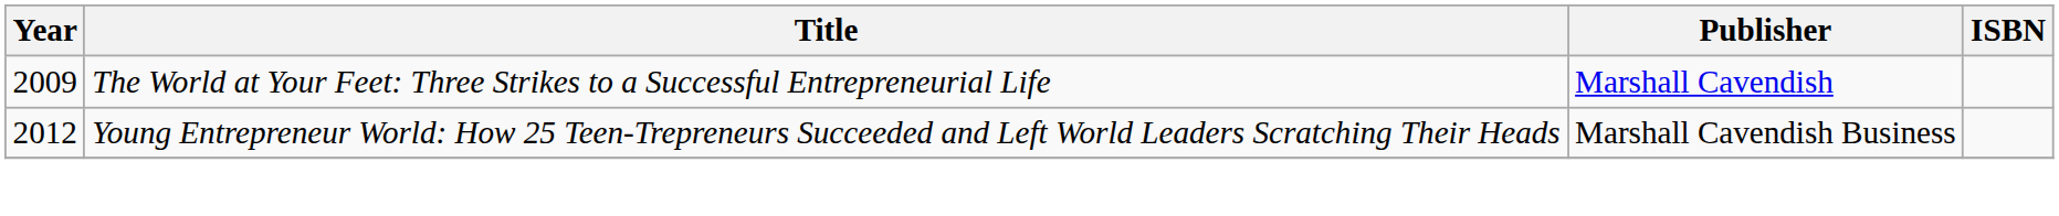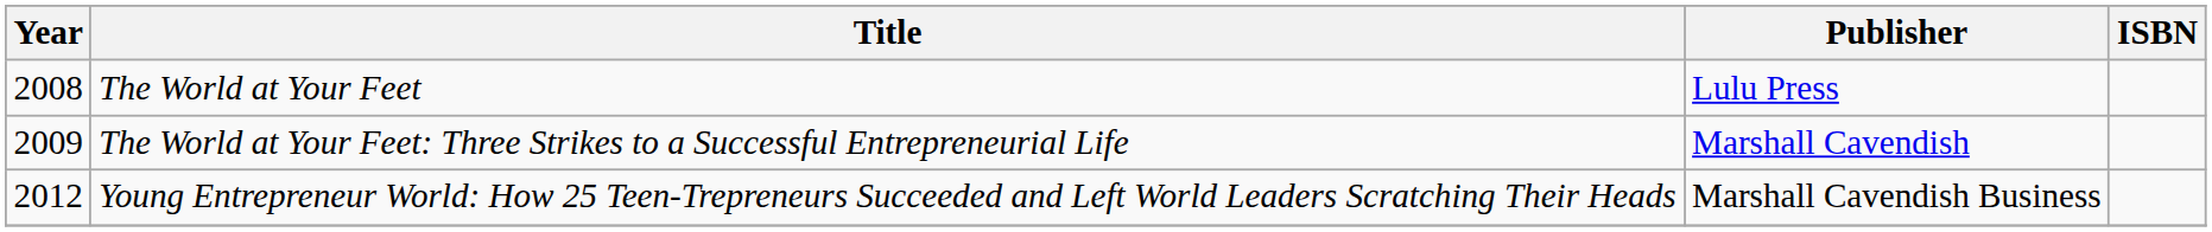+ row: 2008 | The World at Your Feet | Lulu Press
